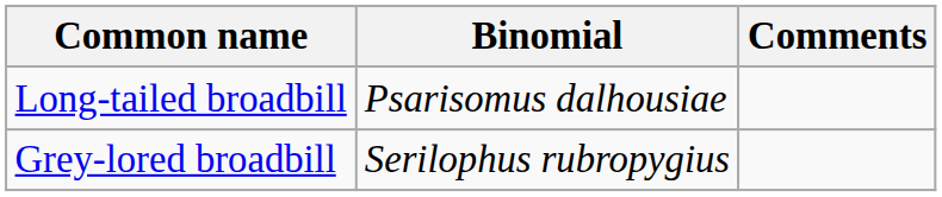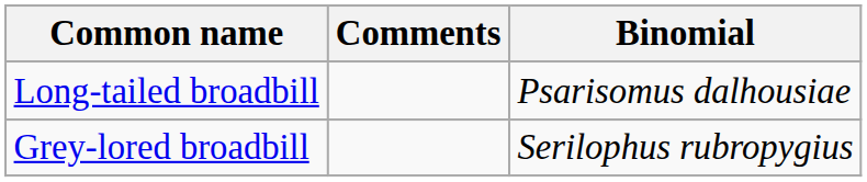columns swapped: Binomial <-> Comments
